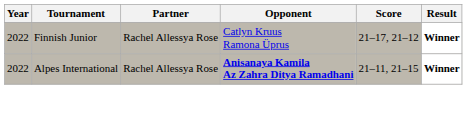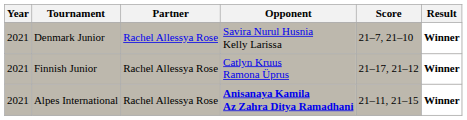+ row: 2021 | Denmark Junior | Rachel Allessya Rose | Savira Nurul Husnia Kelly Larissa | 21–7, 21–10 | Winner
Finnish Junior | Year: 2022 -> 2021
Alpes International | Year: 2022 -> 2021
